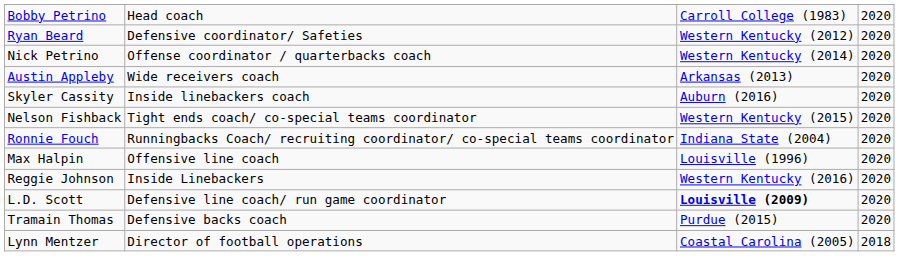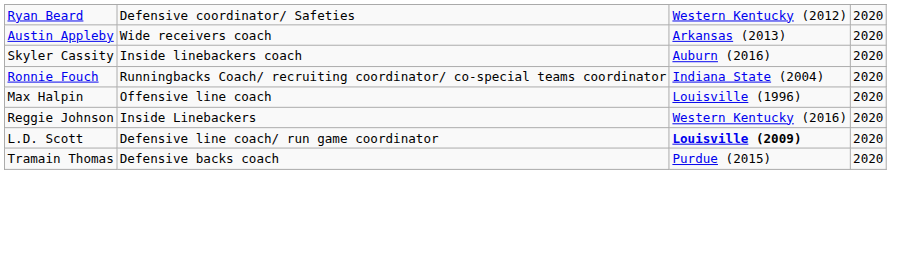- row: Bobby Petrino | Head coach | Carroll College (1983) | 2020
- row: Nick Petrino | Offense coordinator / quarterbacks coach | Western Kentucky (2014) | 2020
- row: Nelson Fishback | Tight ends coach/ co-special teams coordinator | Western Kentucky (2015) | 2020
- row: Lynn Mentzer | Director of football operations | Coastal Carolina (2005) | 2018
